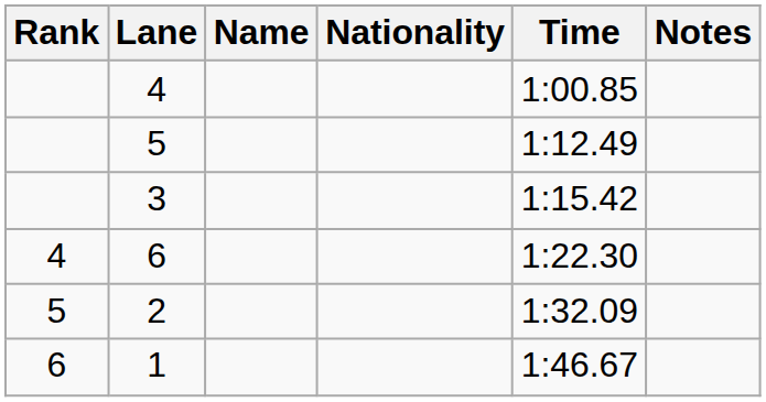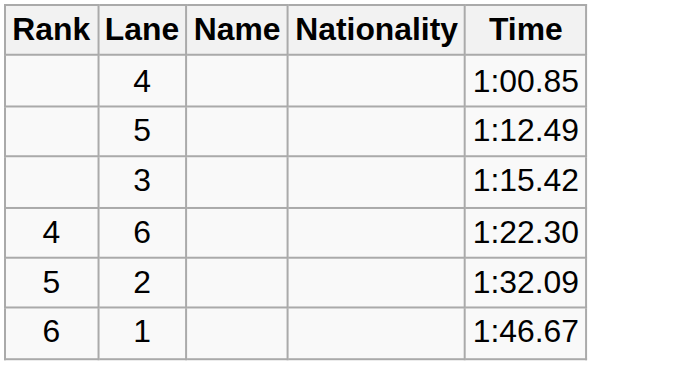- column: Notes
